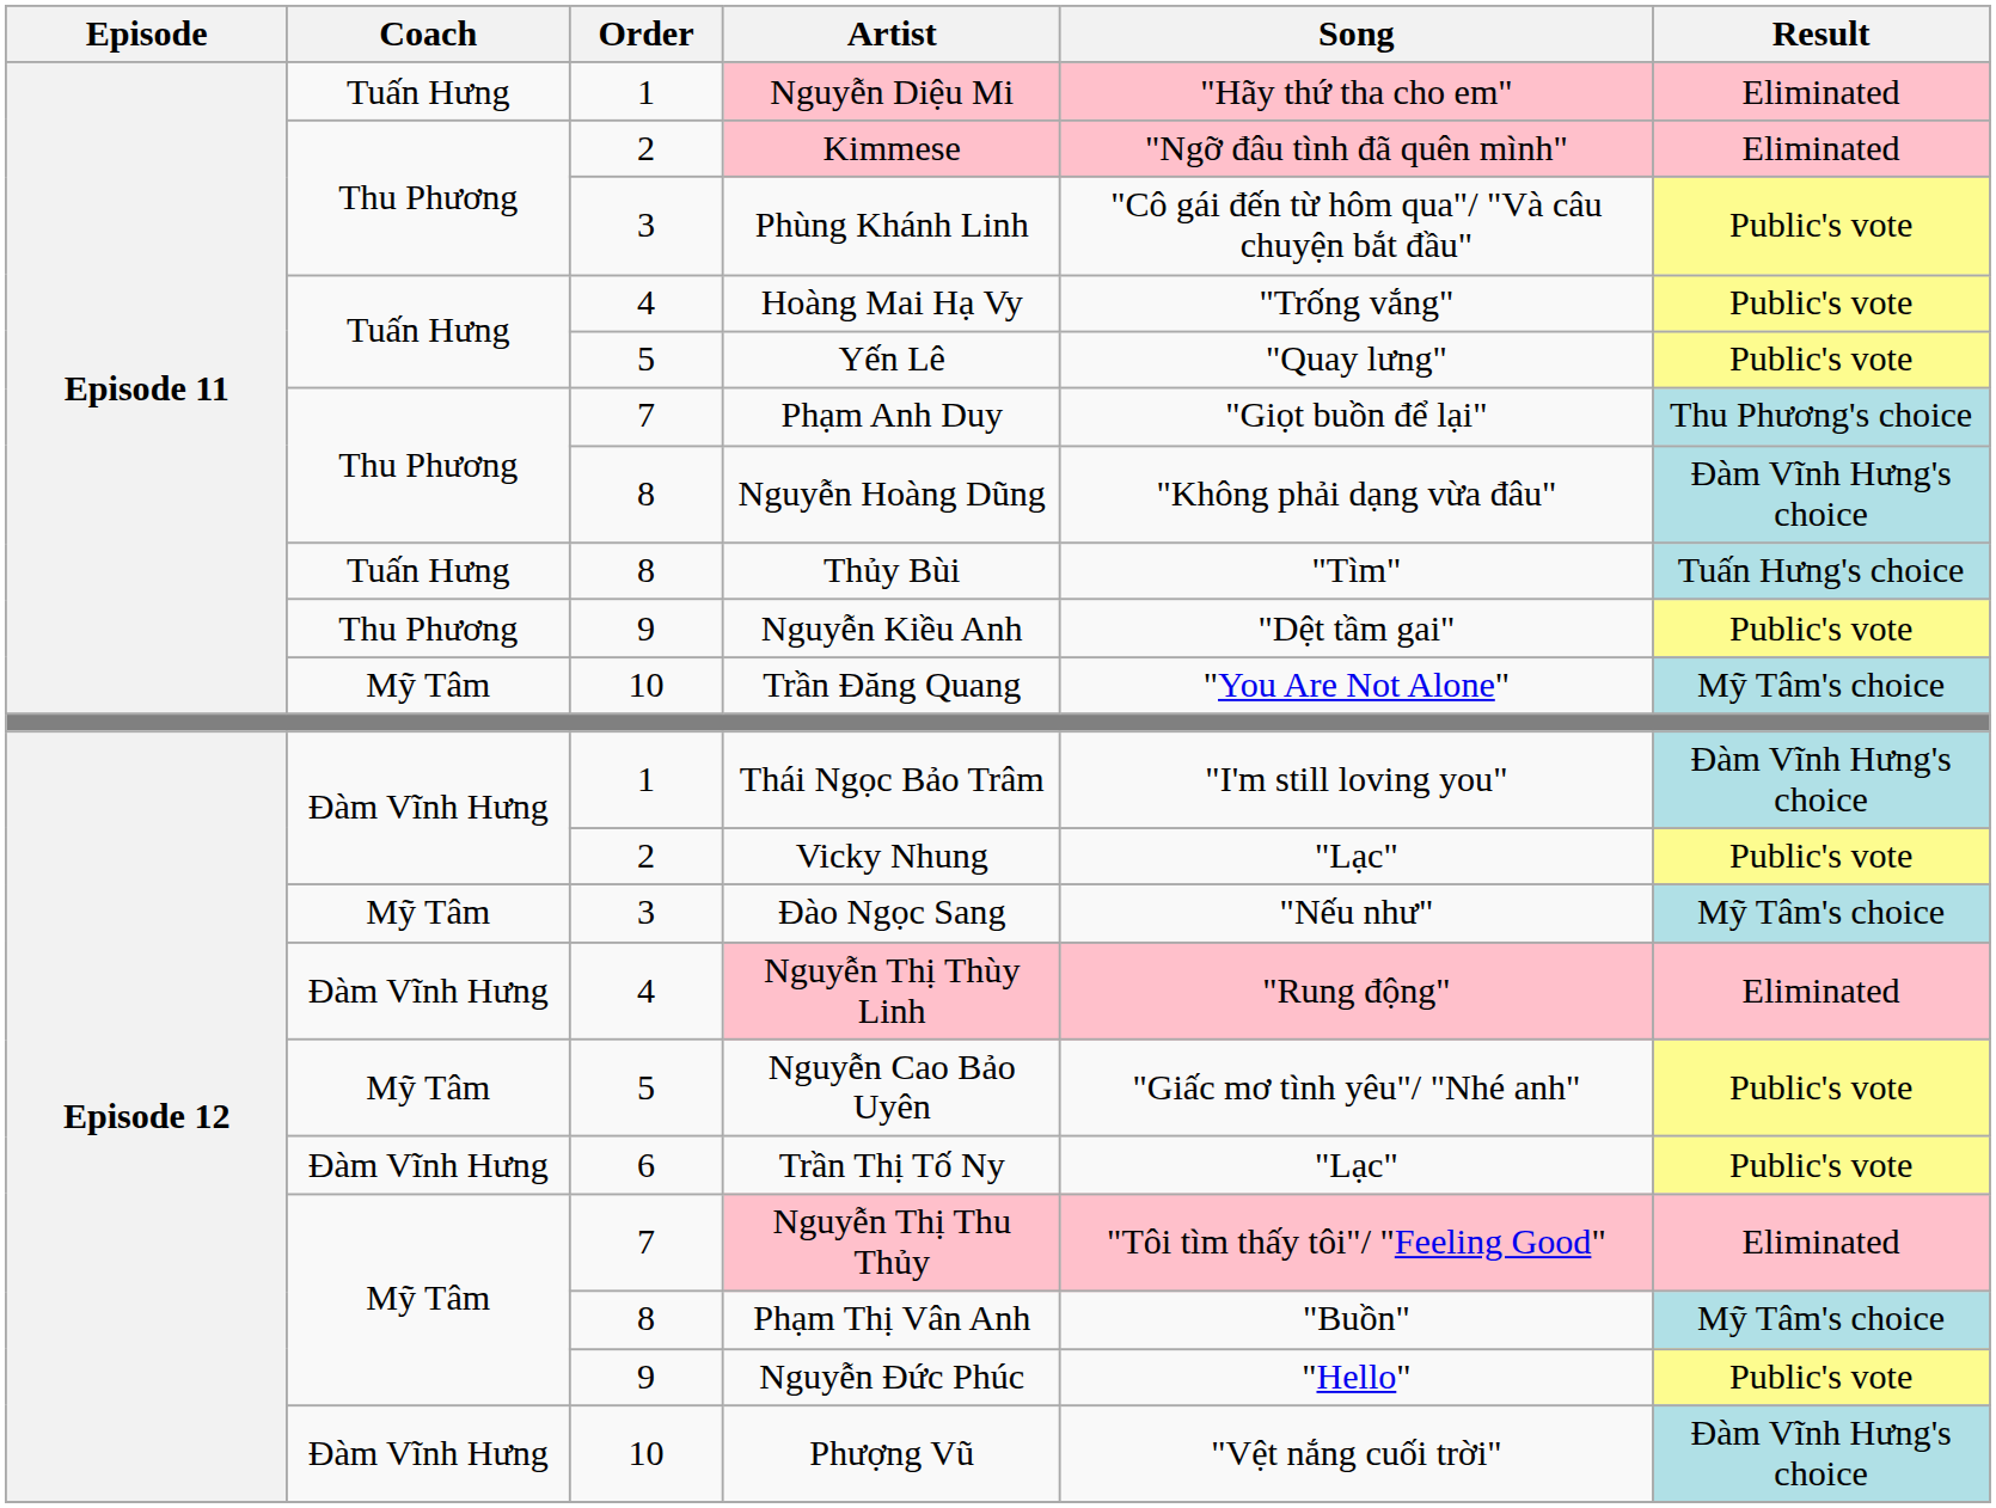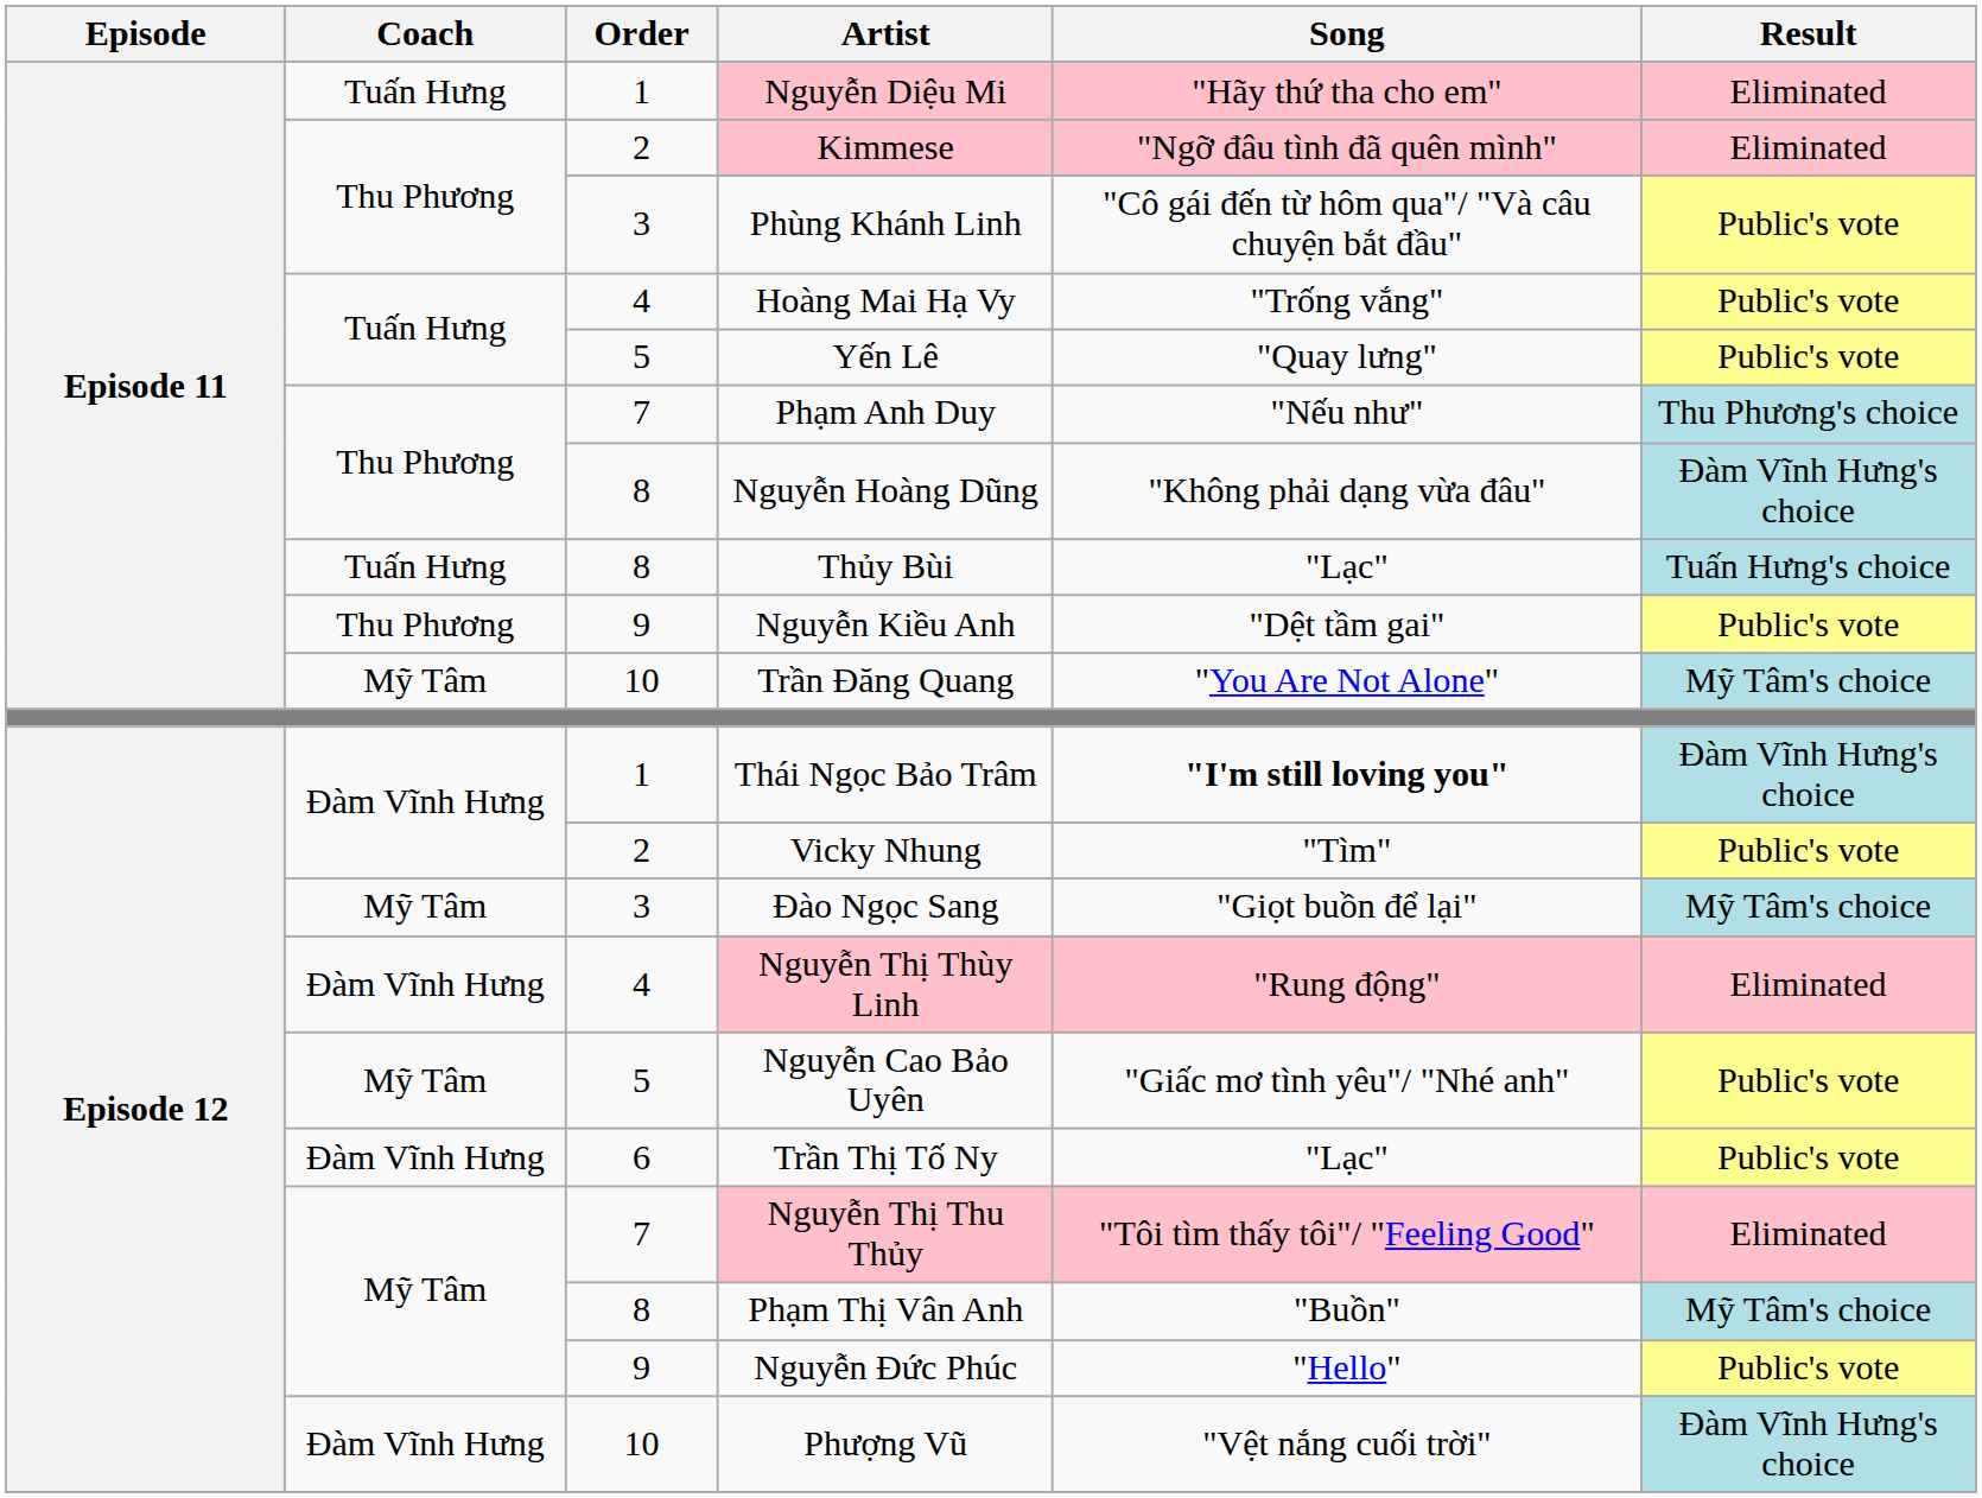Phạm Anh Duy | Song: "Giọt buồn để lại" -> "Nếu như"
Thủy Bùi | Song: "Tìm" -> "Lạc"
Thái Ngọc Bảo Trâm | Song: normal -> bold
Vicky Nhung | Song: "Lạc" -> "Tìm"
Đào Ngọc Sang | Song: "Nếu như" -> "Giọt buồn để lại"
